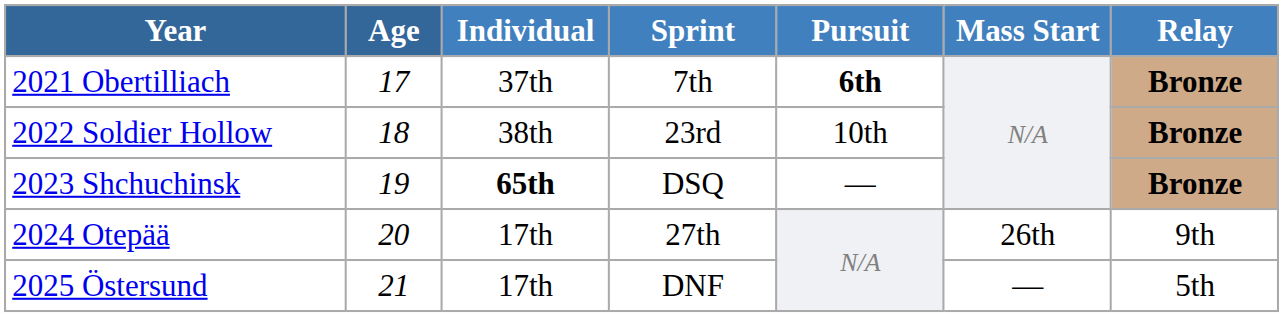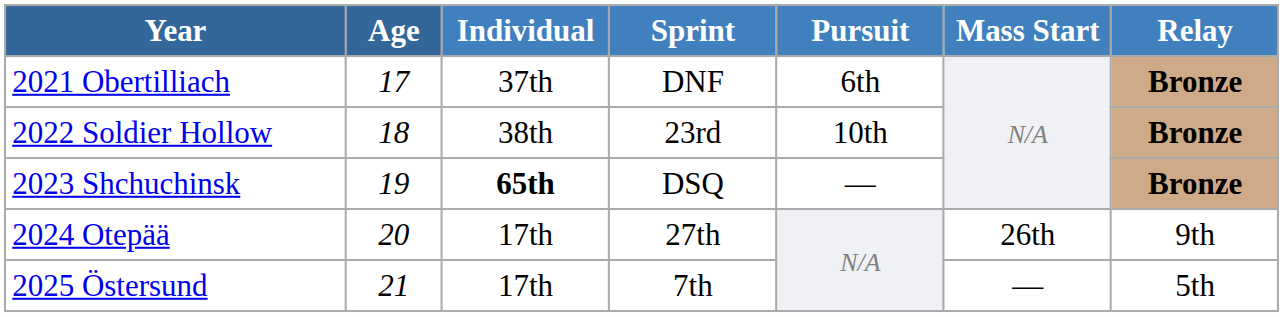2021 Obertilliach | Sprint: 7th -> DNF
2021 Obertilliach | Pursuit: bold -> normal
2025 Östersund | Sprint: DNF -> 7th
